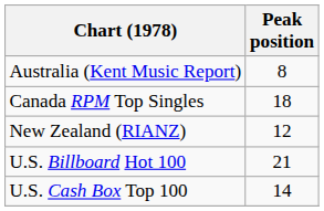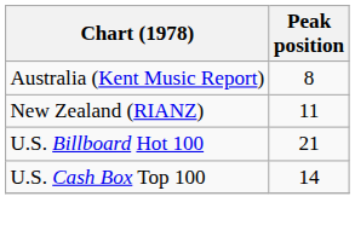- row: Canada RPM Top Singles | 18
New Zealand (RIANZ) | Peak position: 12 -> 11
